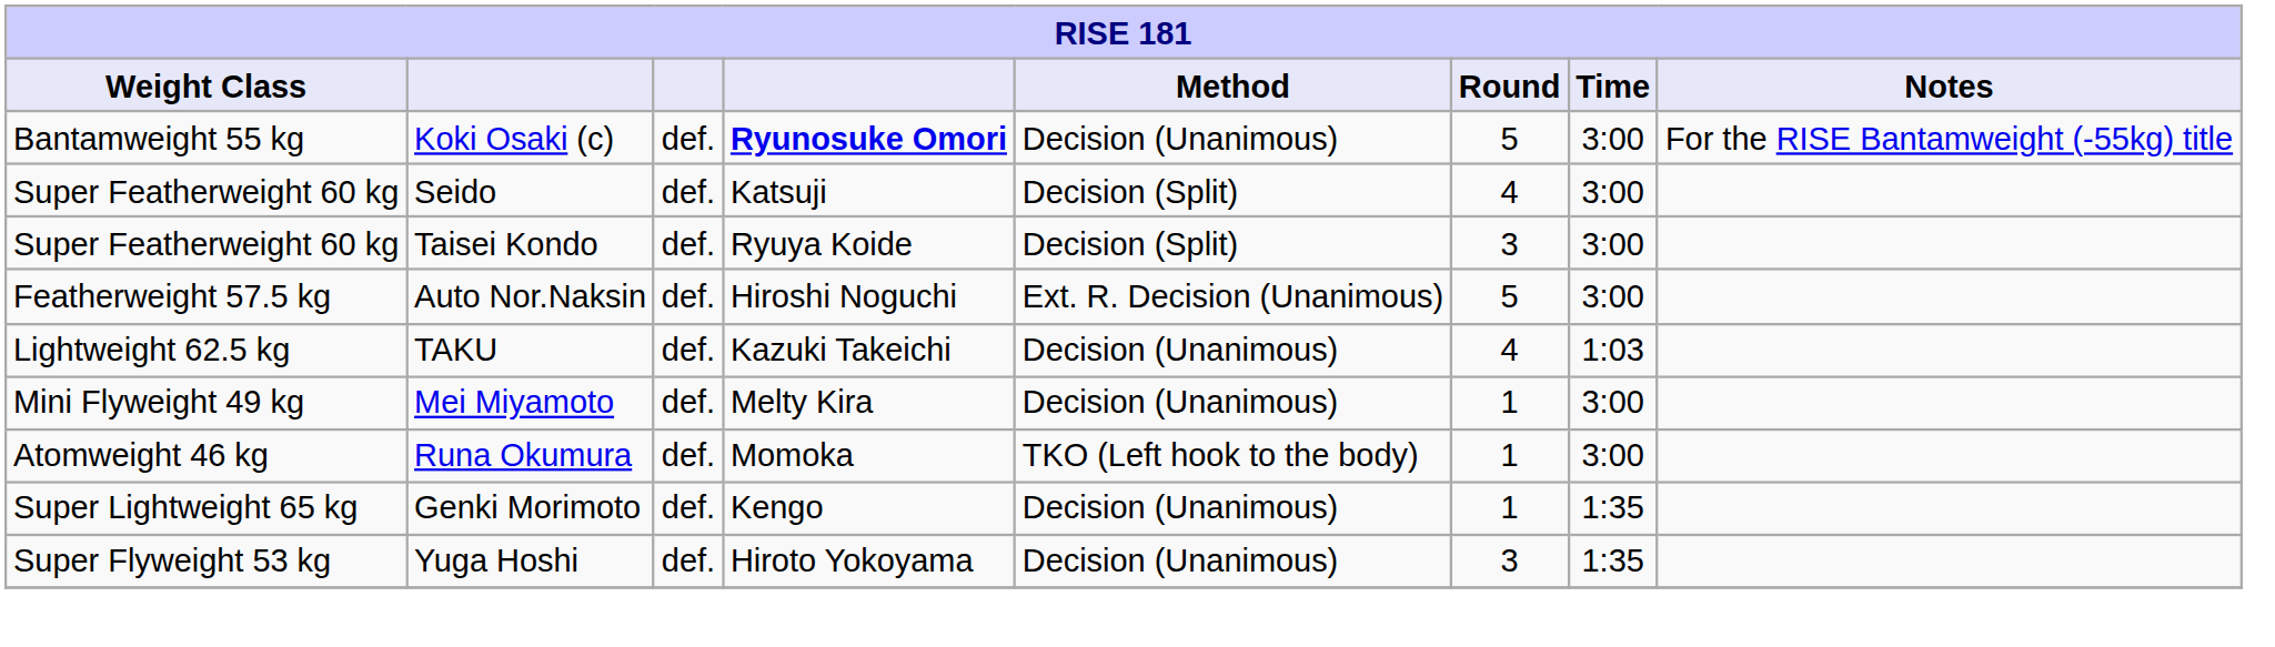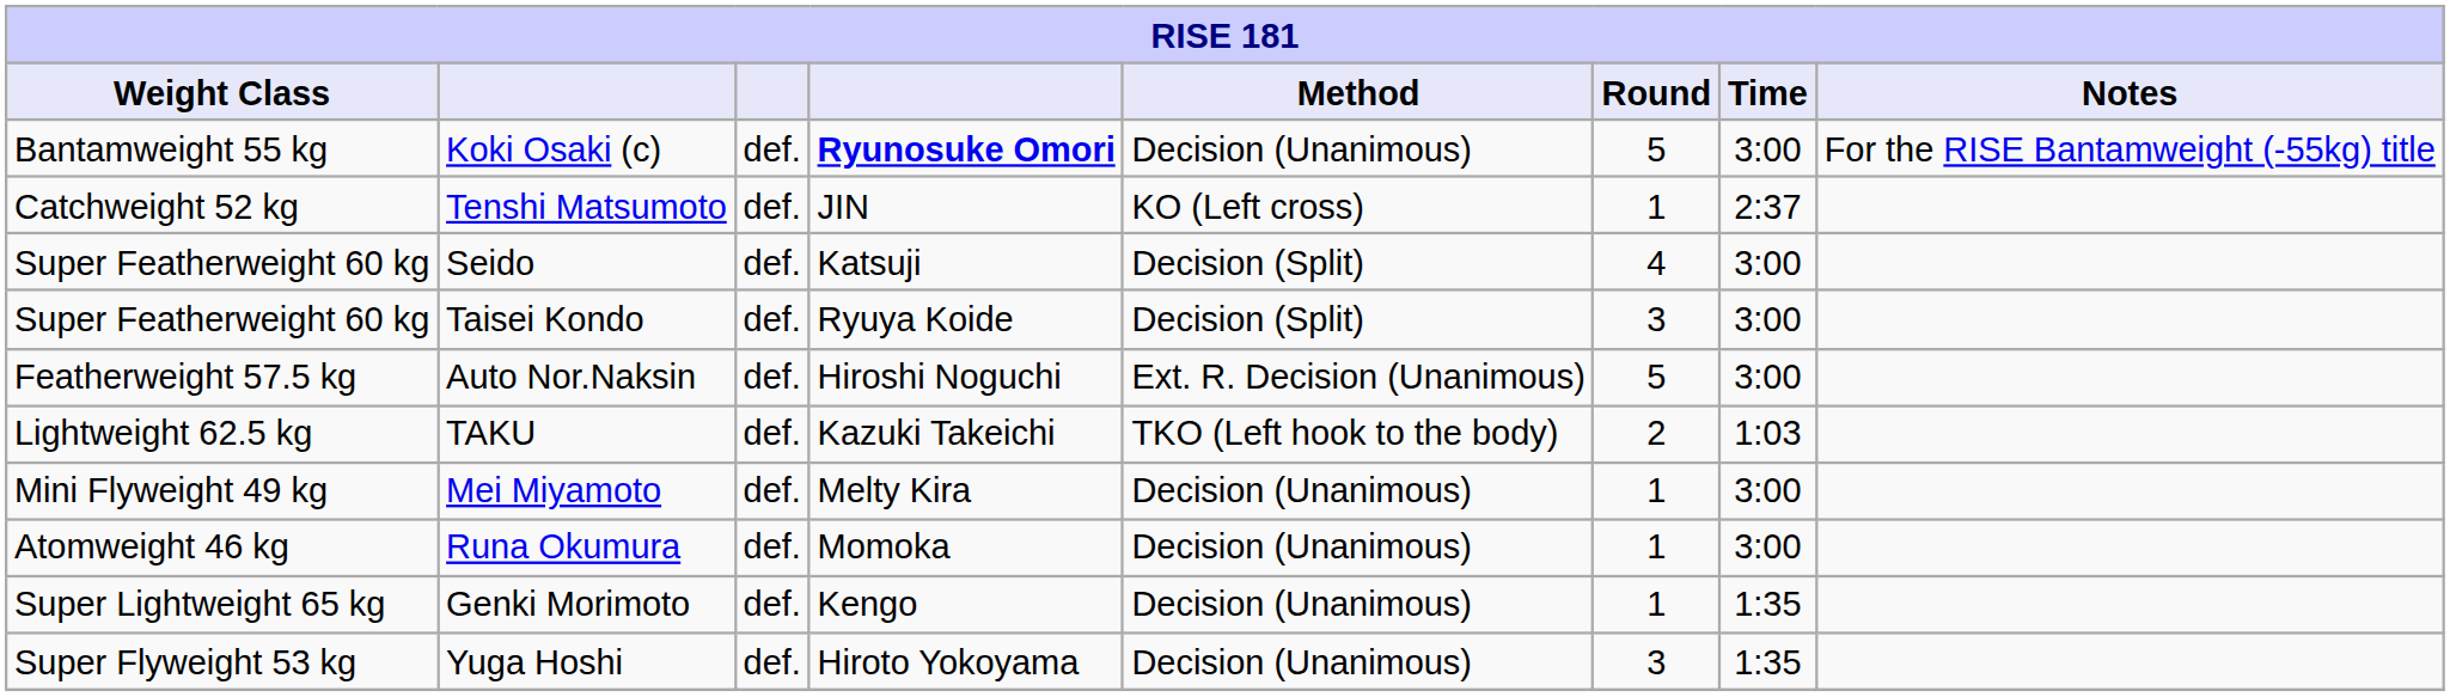+ row: Catchweight 52 kg | Tenshi Matsumoto | def. | JIN | KO (Left cross) | 1 | 2:37
TAKU | Method: Decision (Unanimous) -> TKO (Left hook to the body)
TAKU | Round: 4 -> 2
Runa Okumura | Method: TKO (Left hook to the body) -> Decision (Unanimous)
